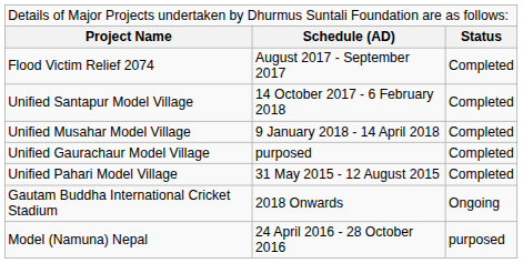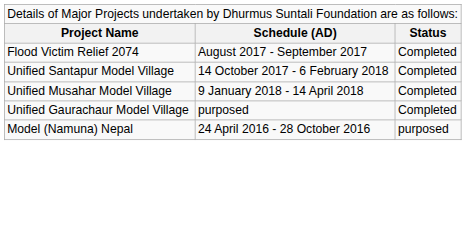- row: Unified Pahari Model Village | 31 May 2015 - 12 August 2015 | Completed
- row: Gautam Buddha International Cricket Stadium | 2018 Onwards | Ongoing
